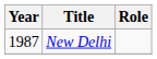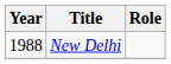New Delhi | Year: 1987 -> 1988
